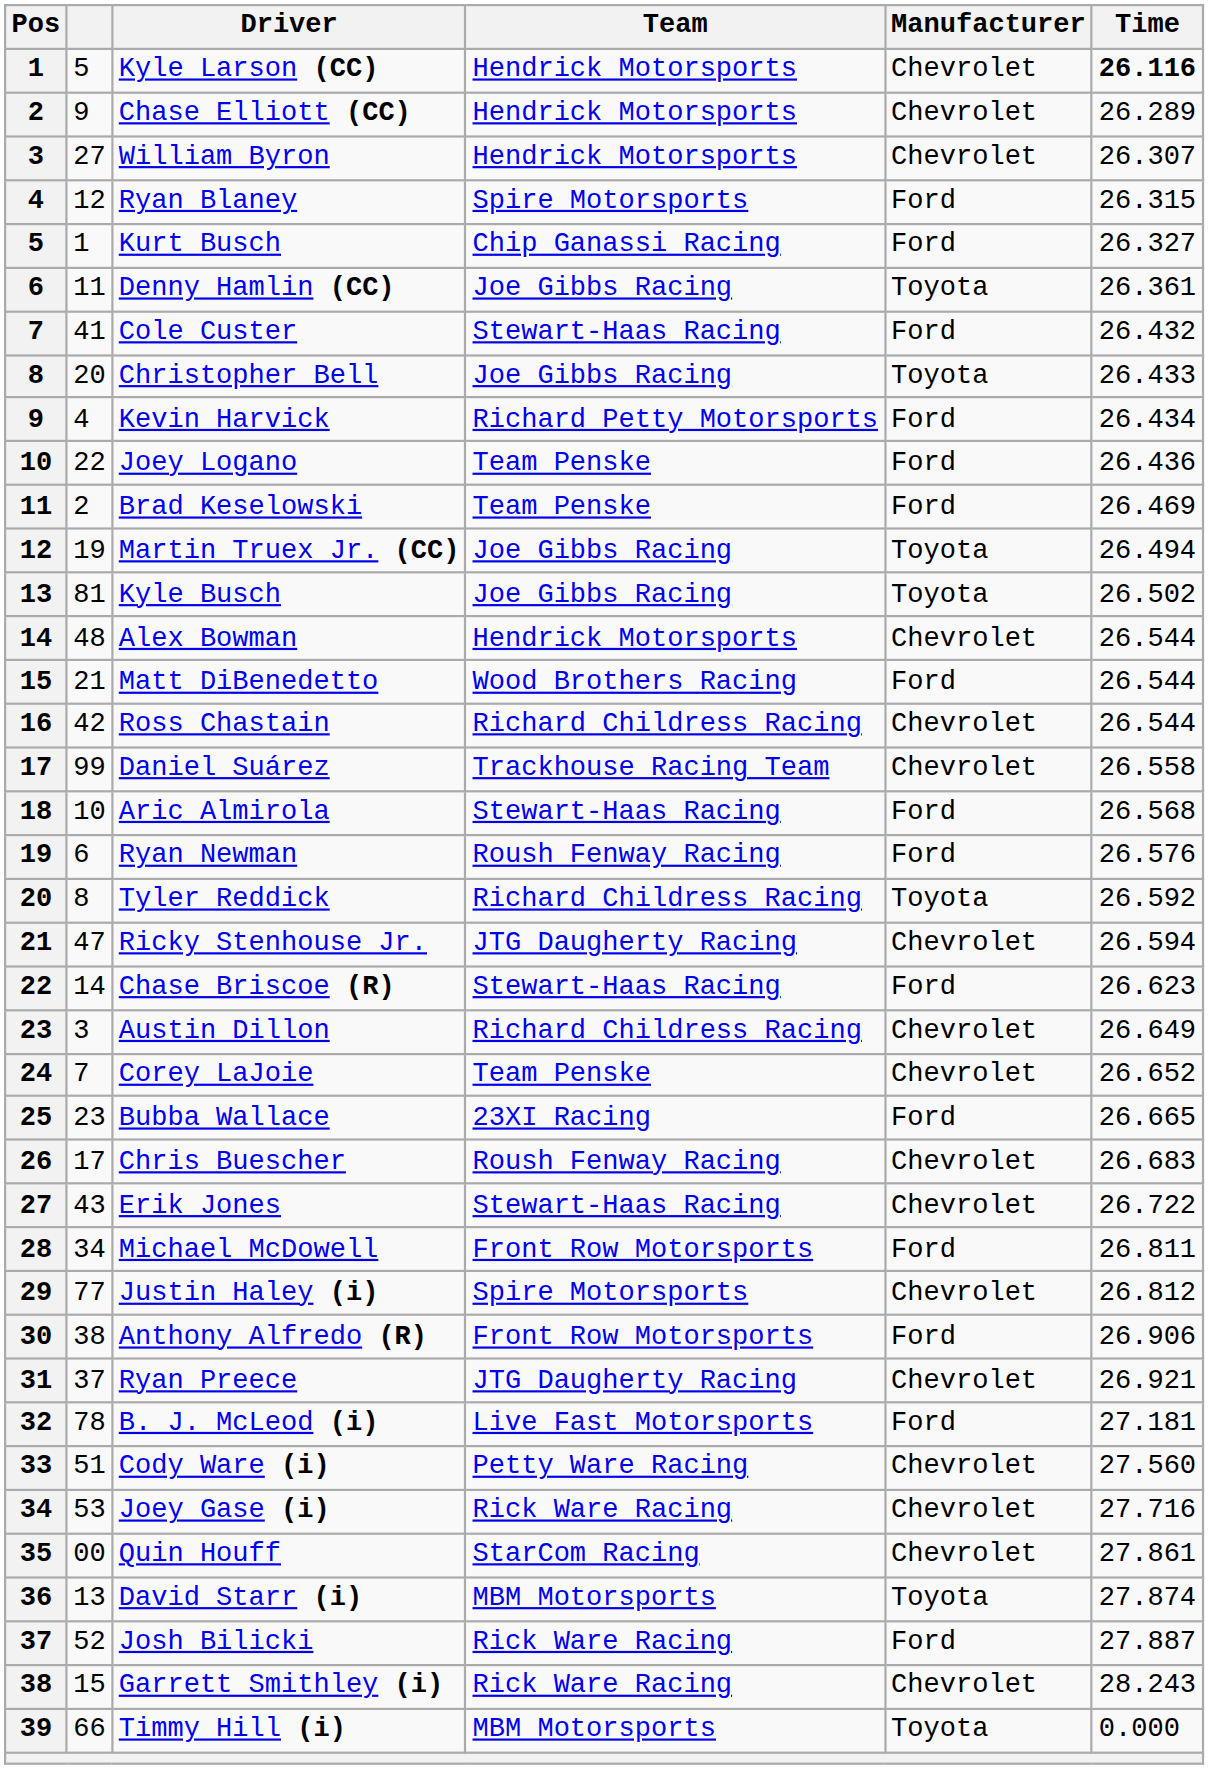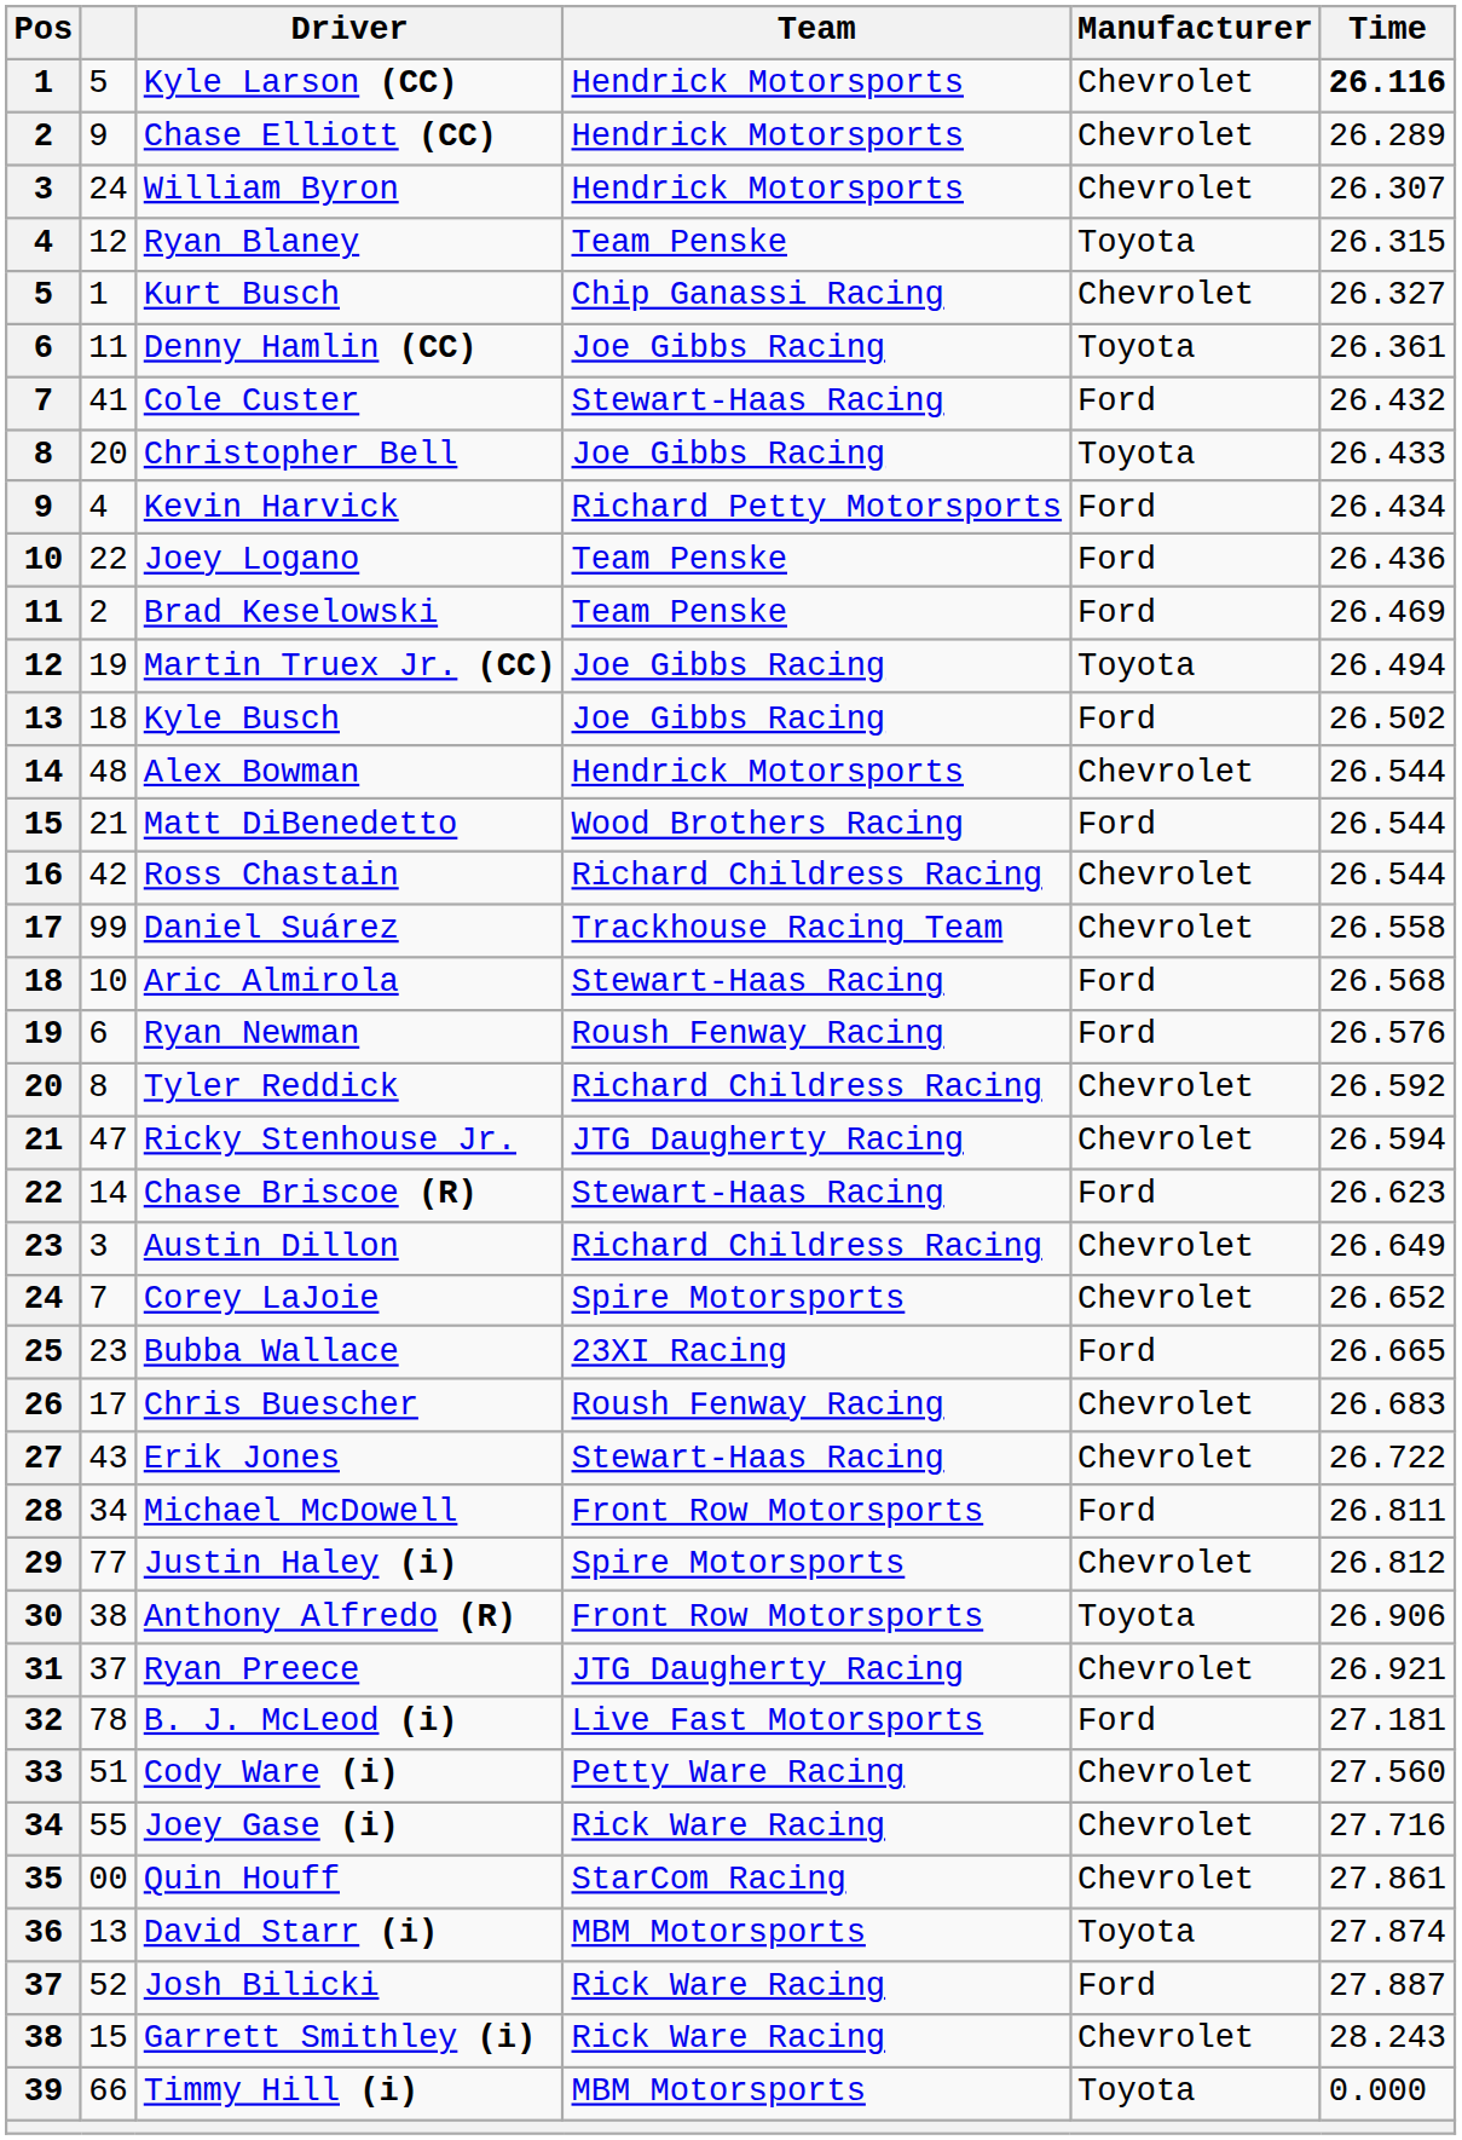William Byron | column 2: 27 -> 24
Ryan Blaney | Team: Spire Motorsports -> Team Penske
Ryan Blaney | Manufacturer: Ford -> Toyota
Kurt Busch | Manufacturer: Ford -> Chevrolet
Kyle Busch | column 2: 81 -> 18
Kyle Busch | Manufacturer: Toyota -> Ford
Tyler Reddick | Manufacturer: Toyota -> Chevrolet
Corey LaJoie | Team: Team Penske -> Spire Motorsports
Anthony Alfredo (R) | Manufacturer: Ford -> Toyota
Joey Gase (i) | column 2: 53 -> 55
